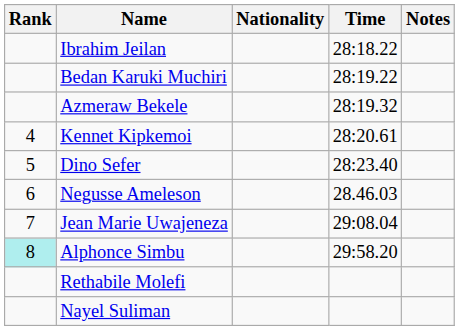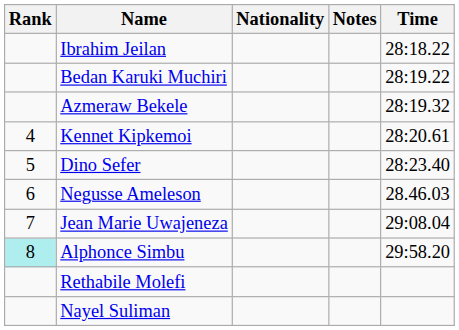columns swapped: Time <-> Notes
